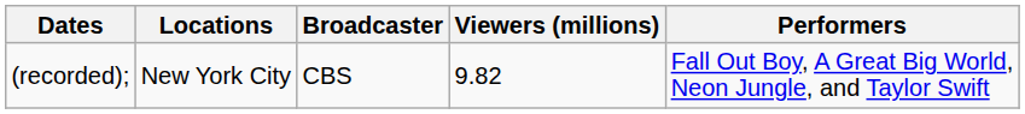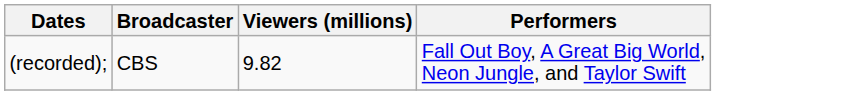- column: Locations | New York City
